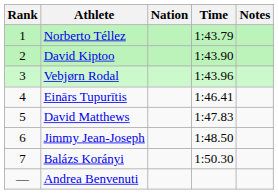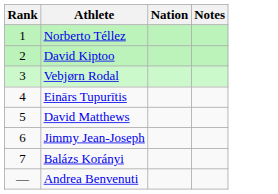- column: Time | 1:43.79 | 1:43.90 | 1:43.96 | 1:46.41 | 1:47.83 | 1:48.50 | 1:50.30
